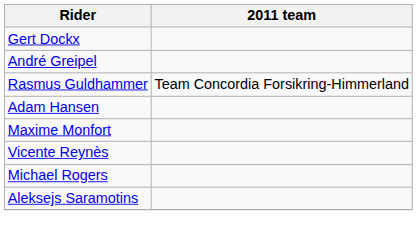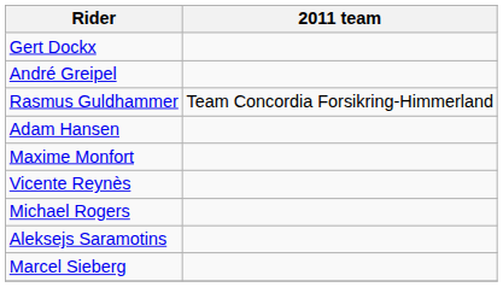+ row: Marcel Sieberg
